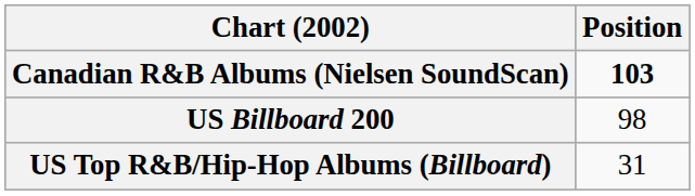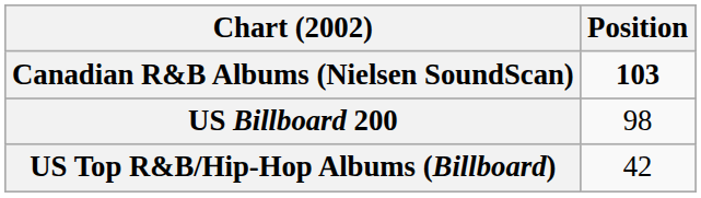US Top R&B/Hip-Hop Albums (Billboard) | Position: 31 -> 42
